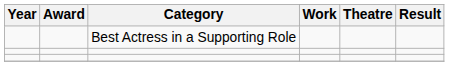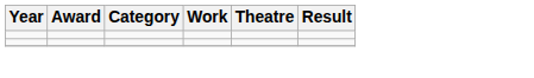- row: Best Actress in a Supporting Role
